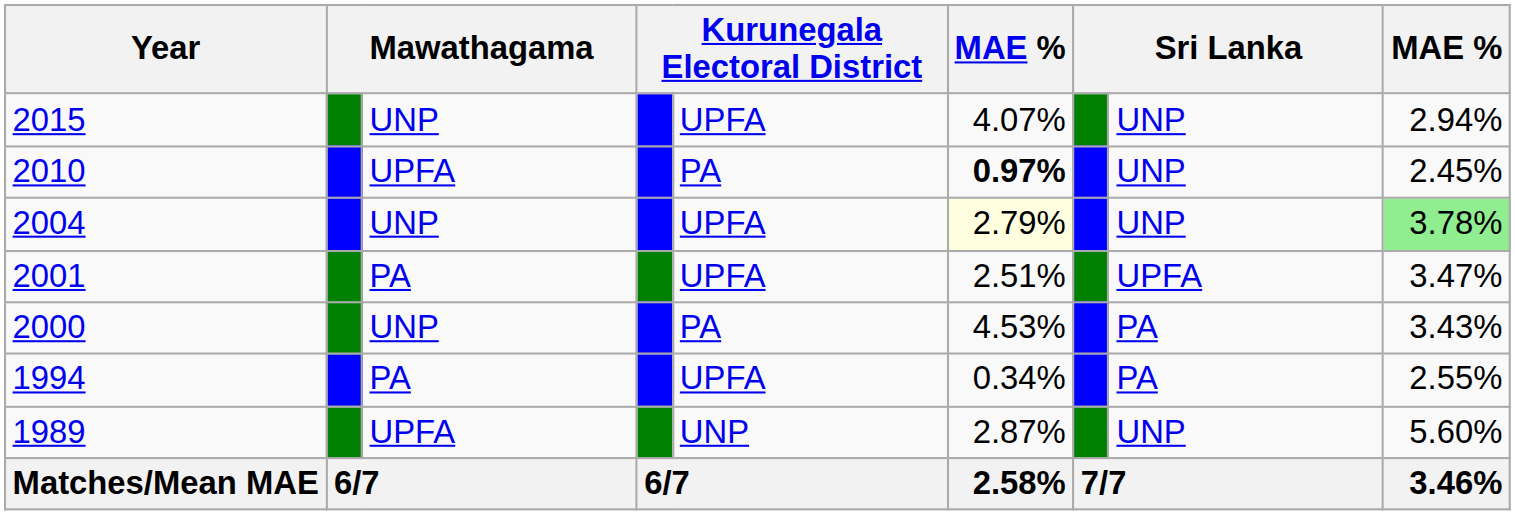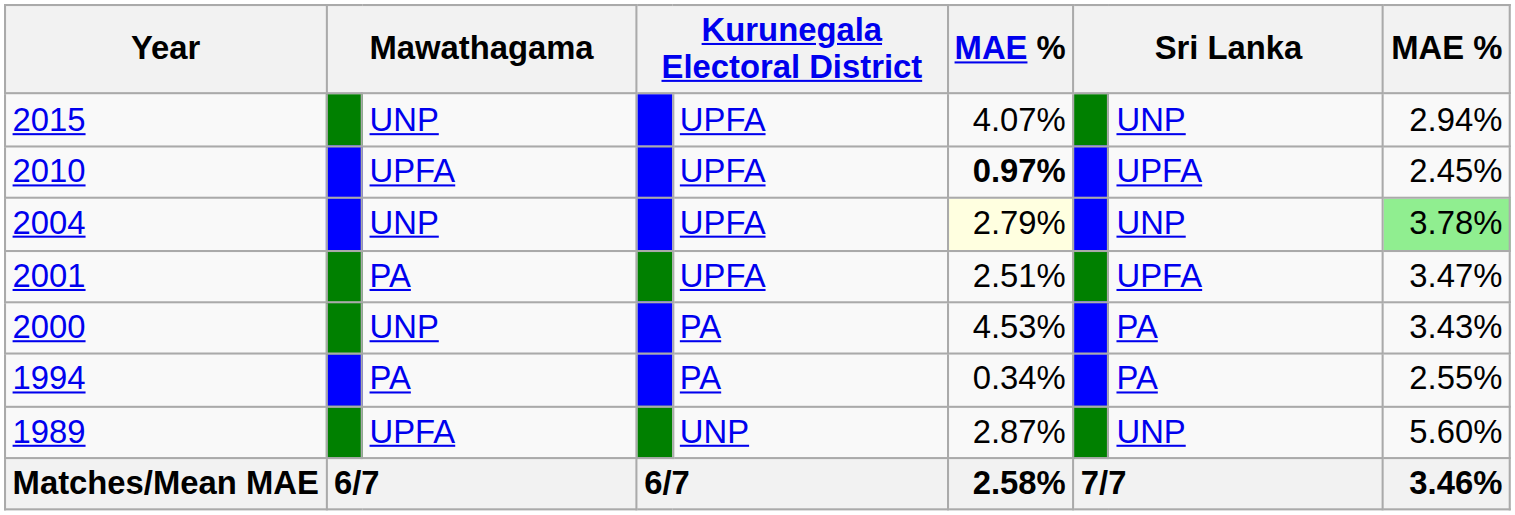2010 | column 5: PA -> UPFA
2010 | column 8: UNP -> UPFA
1994 | column 5: UPFA -> PA
